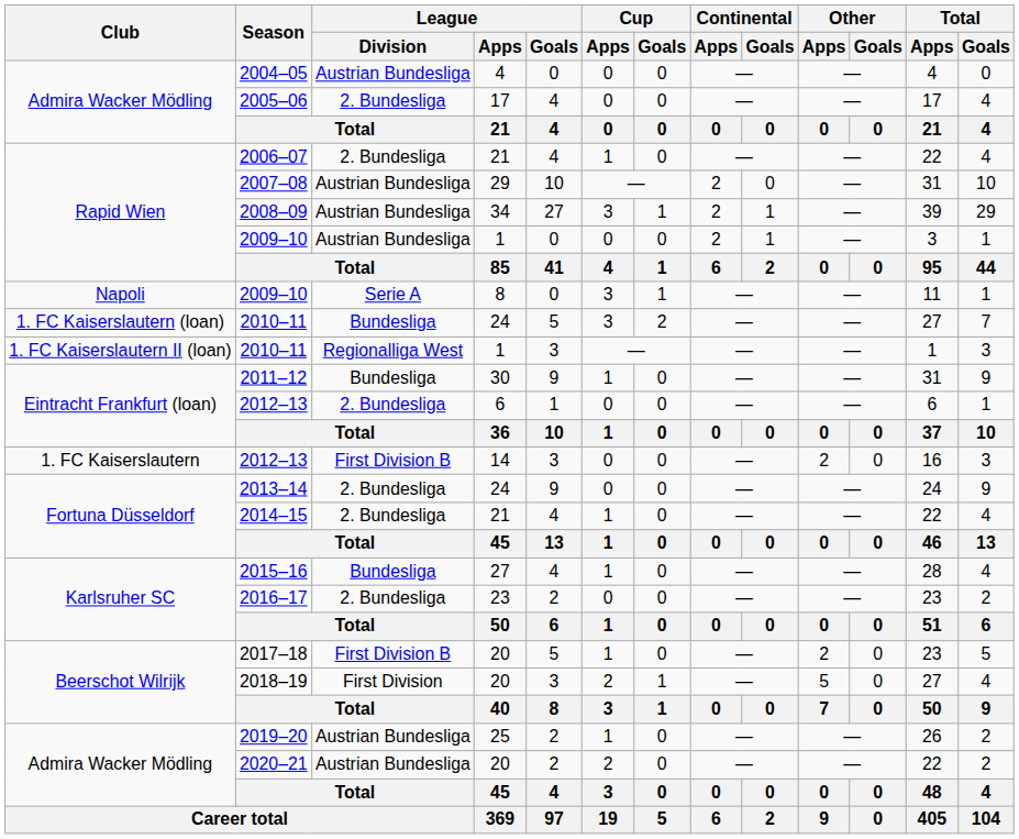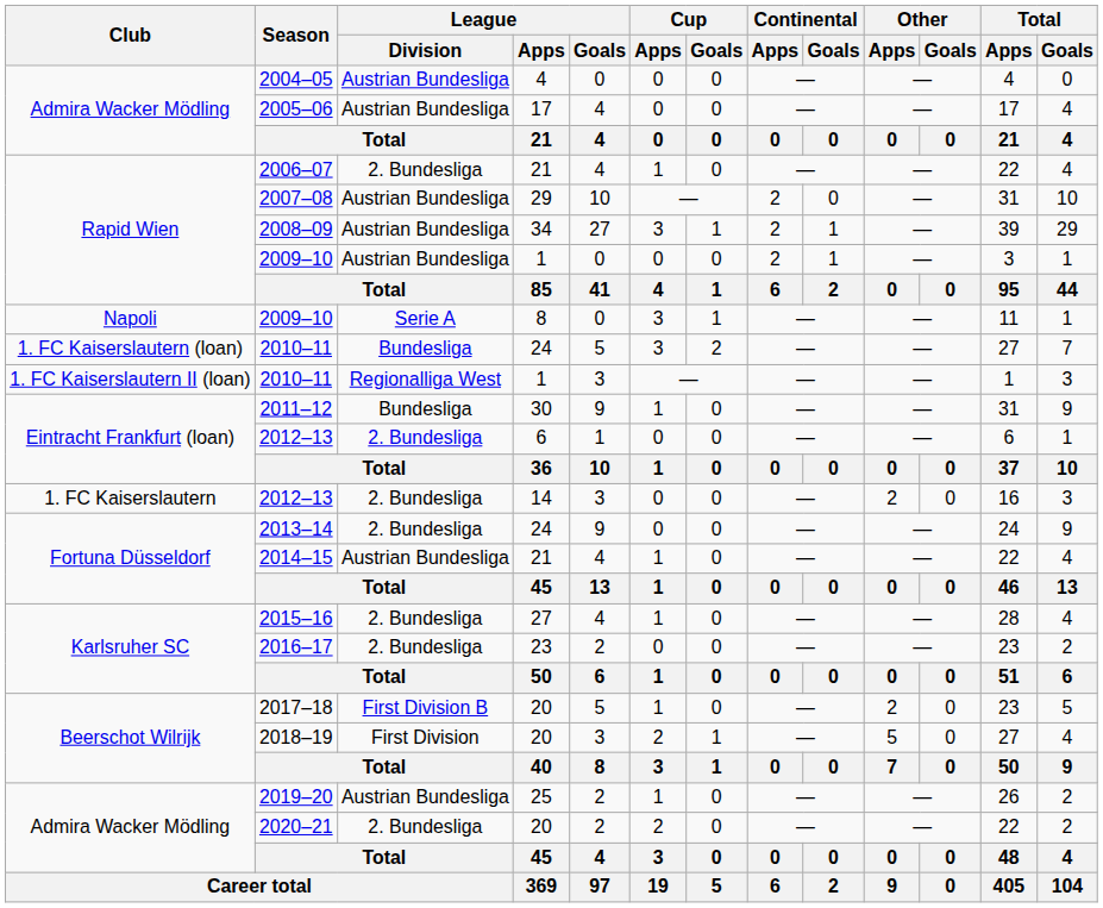2005–06 | League / Division: 2. Bundesliga -> Austrian Bundesliga
2012–13 / 14 | League / Division: First Division B -> 2. Bundesliga
2014–15 | League / Division: 2. Bundesliga -> Austrian Bundesliga
2015–16 | League / Division: Bundesliga -> 2. Bundesliga
2020–21 | League / Division: Austrian Bundesliga -> 2. Bundesliga
